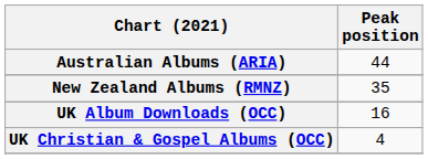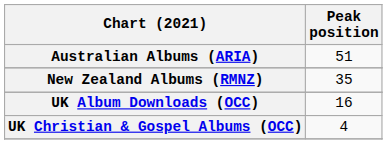Australian Albums (ARIA) | Peak position: 44 -> 51
